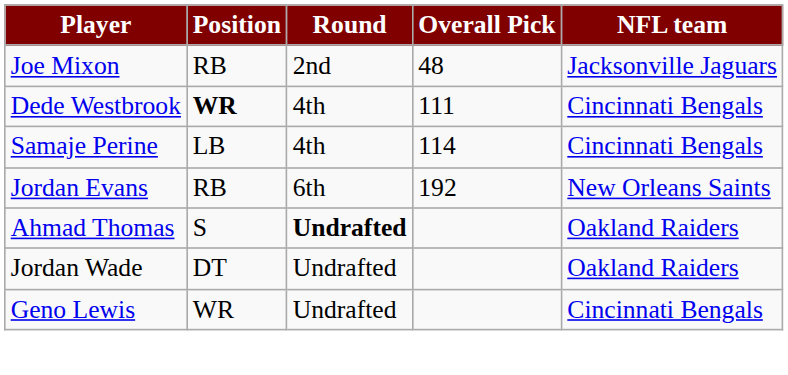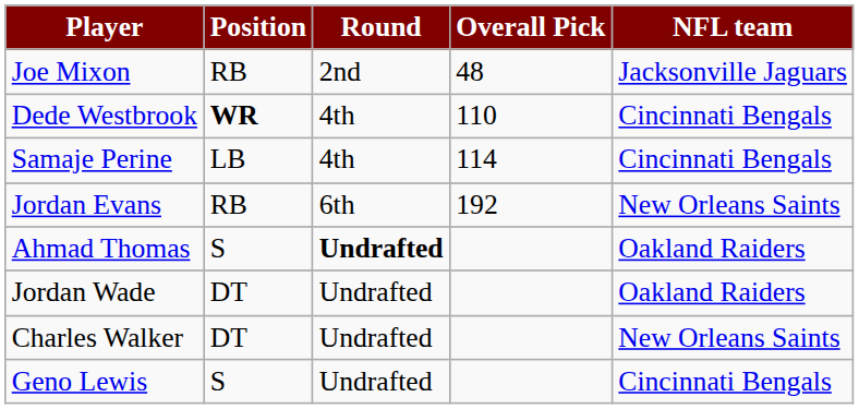Dede Westbrook | Overall Pick: 111 -> 110
+ row: Charles Walker | DT | Undrafted | New Orleans Saints
Geno Lewis | Position: WR -> S
